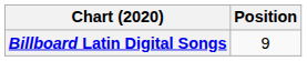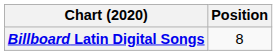Billboard Latin Digital Songs | Position: 9 -> 8
